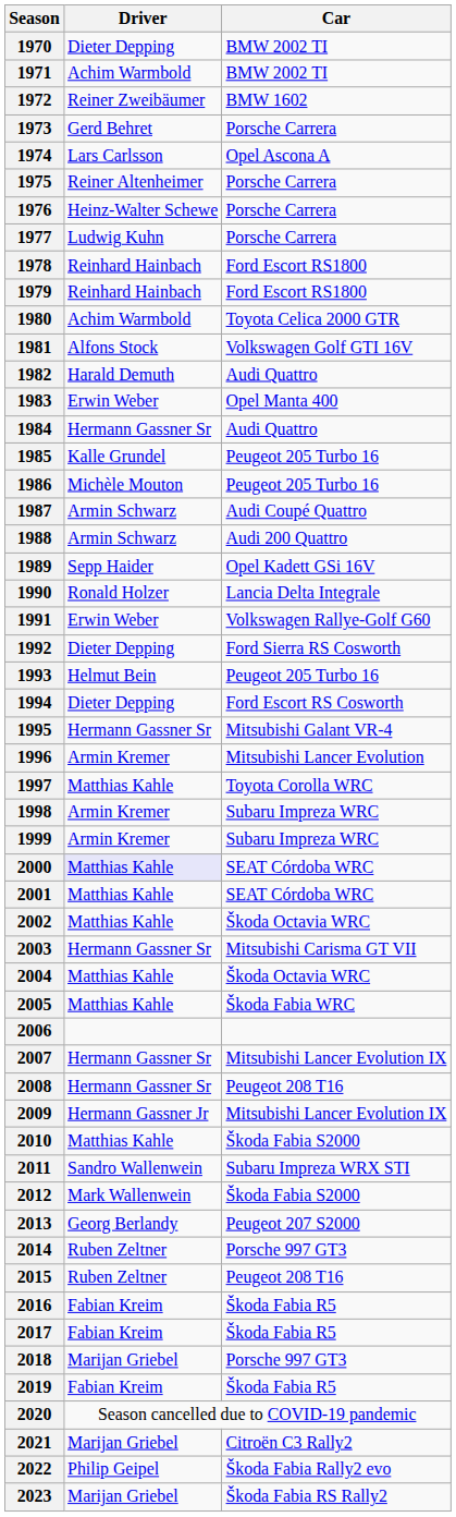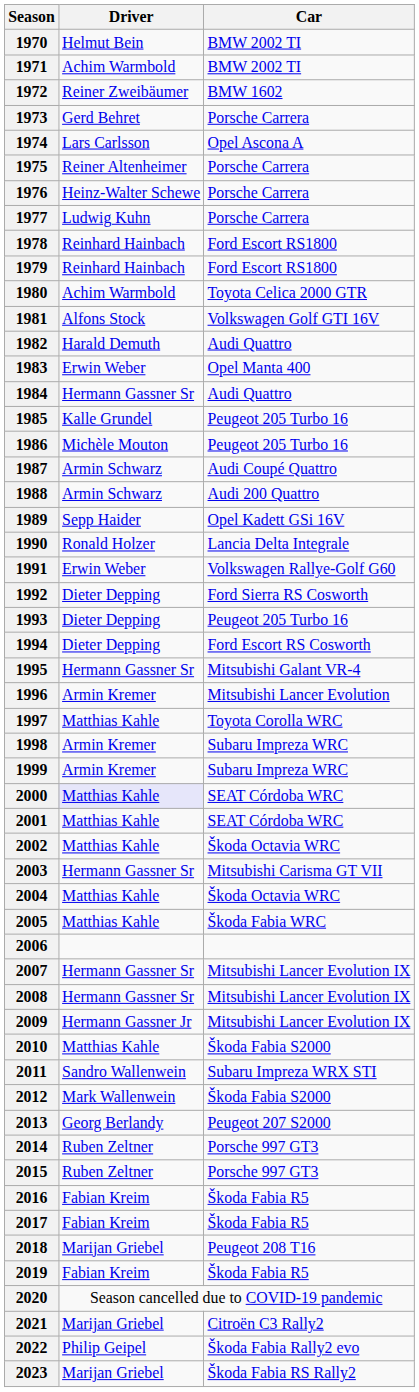1970 | Driver: Dieter Depping -> Helmut Bein
1993 | Driver: Helmut Bein -> Dieter Depping
2008 | Car: Peugeot 208 T16 -> Mitsubishi Lancer Evolution IX
2015 | Car: Peugeot 208 T16 -> Porsche 997 GT3
2018 | Car: Porsche 997 GT3 -> Peugeot 208 T16
